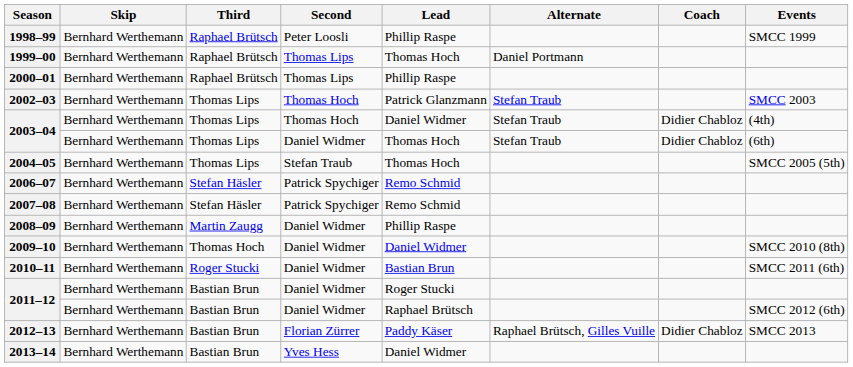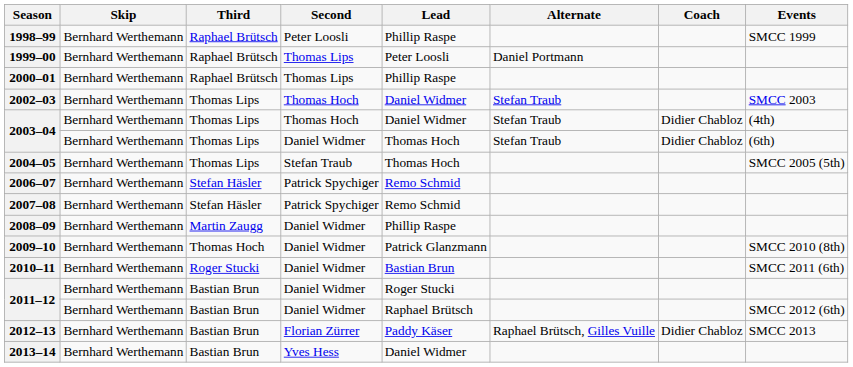1999–00 | Lead: Thomas Hoch -> Peter Loosli
2002–03 | Lead: Patrick Glanzmann -> Daniel Widmer
2009–10 | Lead: Daniel Widmer -> Patrick Glanzmann
